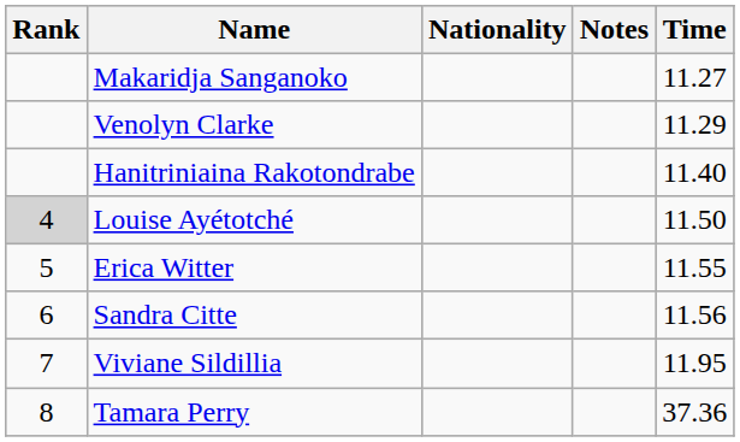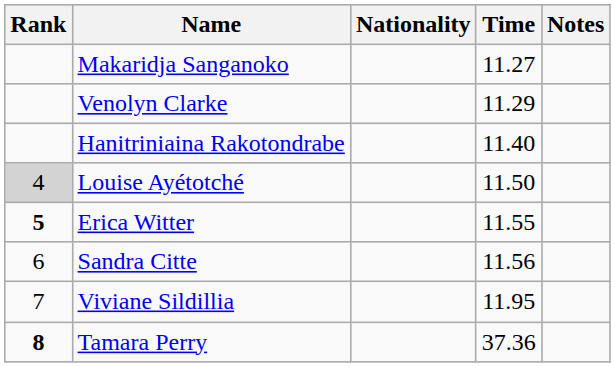columns swapped: Time <-> Notes
Erica Witter | Rank: normal -> bold
Tamara Perry | Rank: normal -> bold
